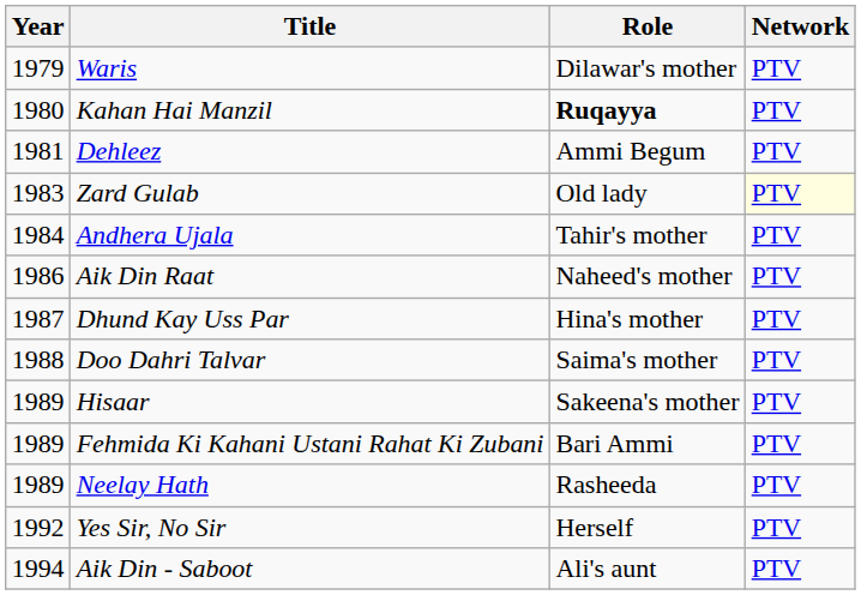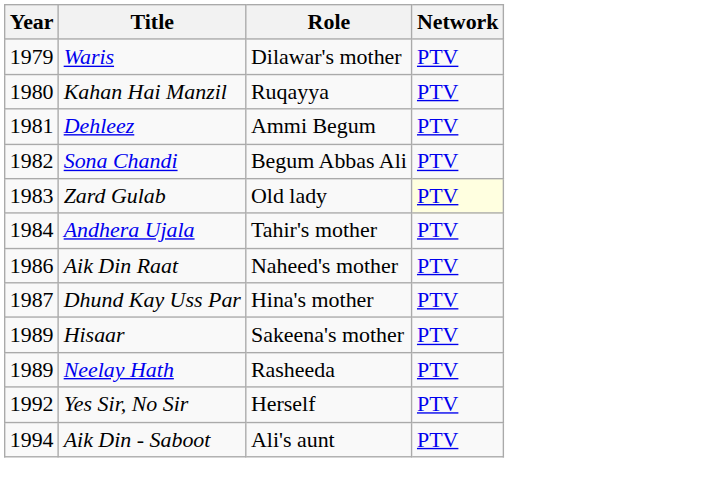Kahan Hai Manzil | Role: bold -> normal
+ row: 1982 | Sona Chandi | Begum Abbas Ali | PTV
- row: 1988 | Doo Dahri Talvar | Saima's mother | PTV
- row: 1989 | Fehmida Ki Kahani Ustani Rahat Ki Zubani | Bari Ammi | PTV
